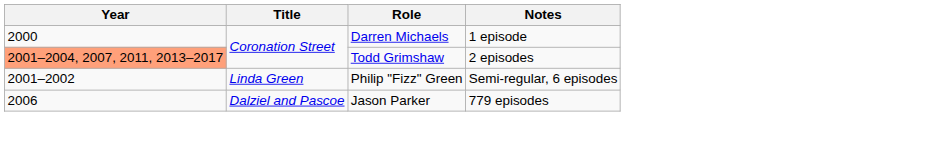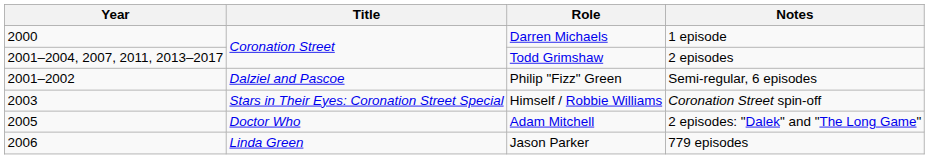Todd Grimshaw | Year: lightsalmon background -> no background
Philip "Fizz" Green | Title: Linda Green -> Dalziel and Pascoe
+ row: 2003 | Stars in Their Eyes: Coronation Street Special | Himself / Robbie Williams | Coronation Street spin-off
+ row: 2005 | Doctor Who | Adam Mitchell | 2 episodes: "Dalek" and "The Long Game"
Jason Parker | Title: Dalziel and Pascoe -> Linda Green
